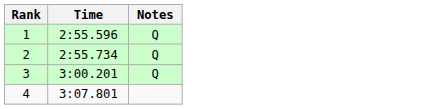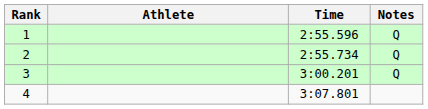+ column: Athlete
